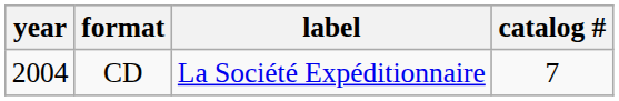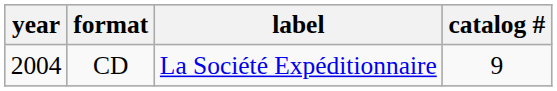CD | catalog #: 7 -> 9
